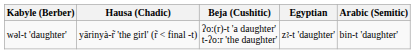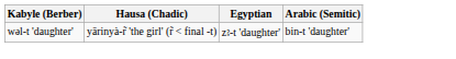- column: Beja (Cushitic) | ʔo:(r)-t 'a daughter' t-ʔo:r 'the daughter'
